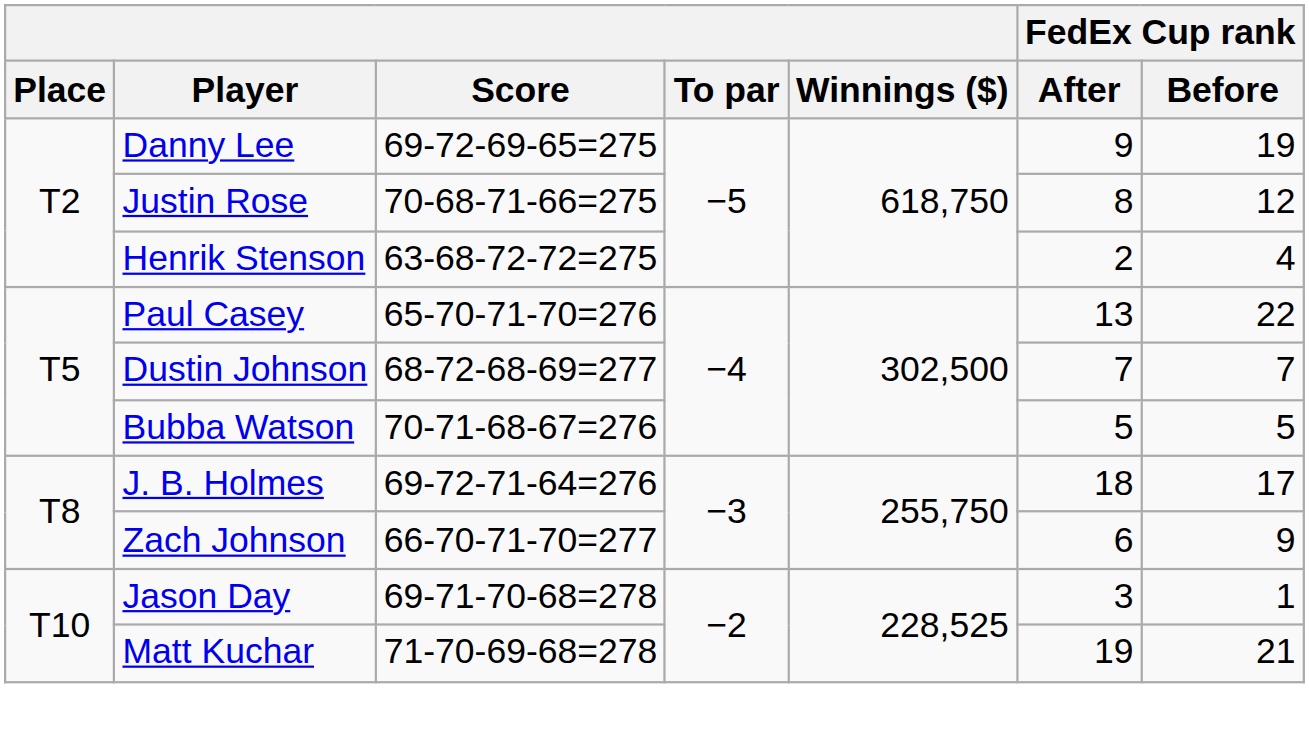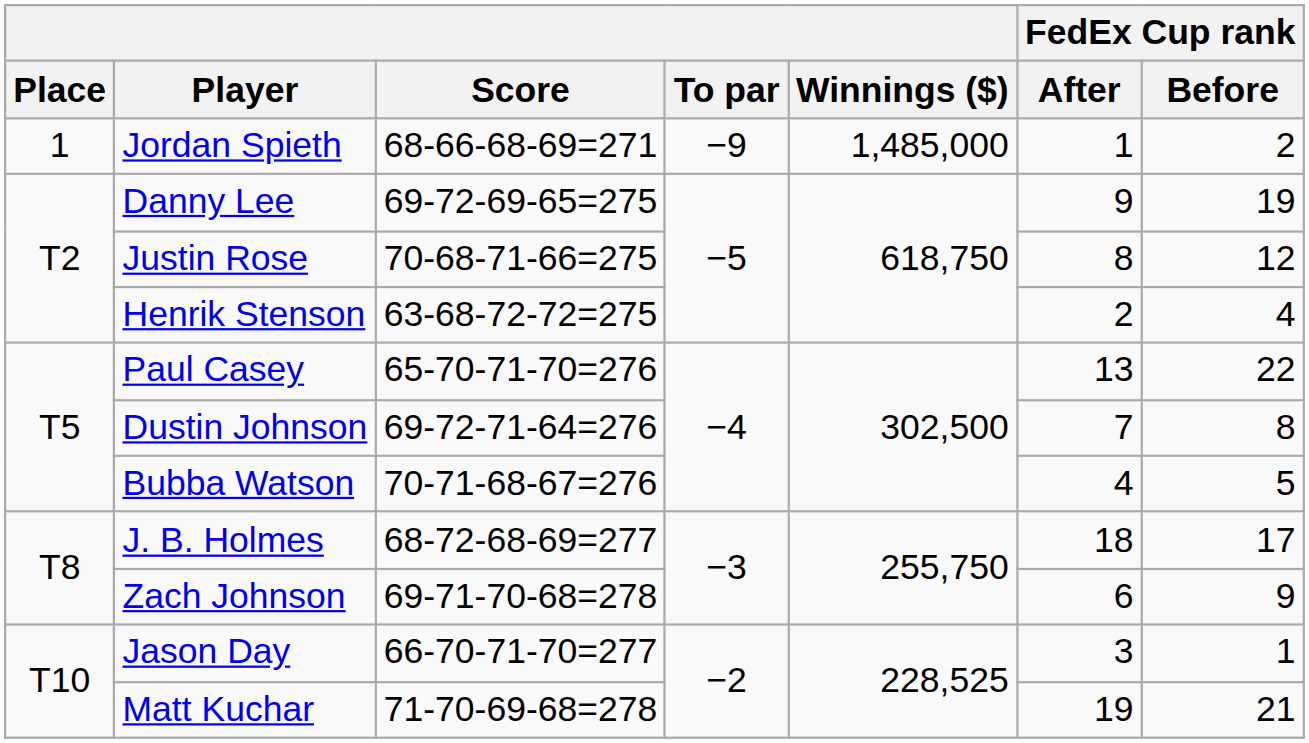+ row: 1 | Jordan Spieth | 68-66-68-69=271 | −9 | 1,485,000 | 1 | 2
Dustin Johnson | Score: 68-72-68-69=277 -> 69-72-71-64=276
Dustin Johnson | FedEx Cup rank / Before: 7 -> 8
Bubba Watson | FedEx Cup rank / After: 5 -> 4
J. B. Holmes | Score: 69-72-71-64=276 -> 68-72-68-69=277
Zach Johnson | Score: 66-70-71-70=277 -> 69-71-70-68=278
Jason Day | Score: 69-71-70-68=278 -> 66-70-71-70=277
